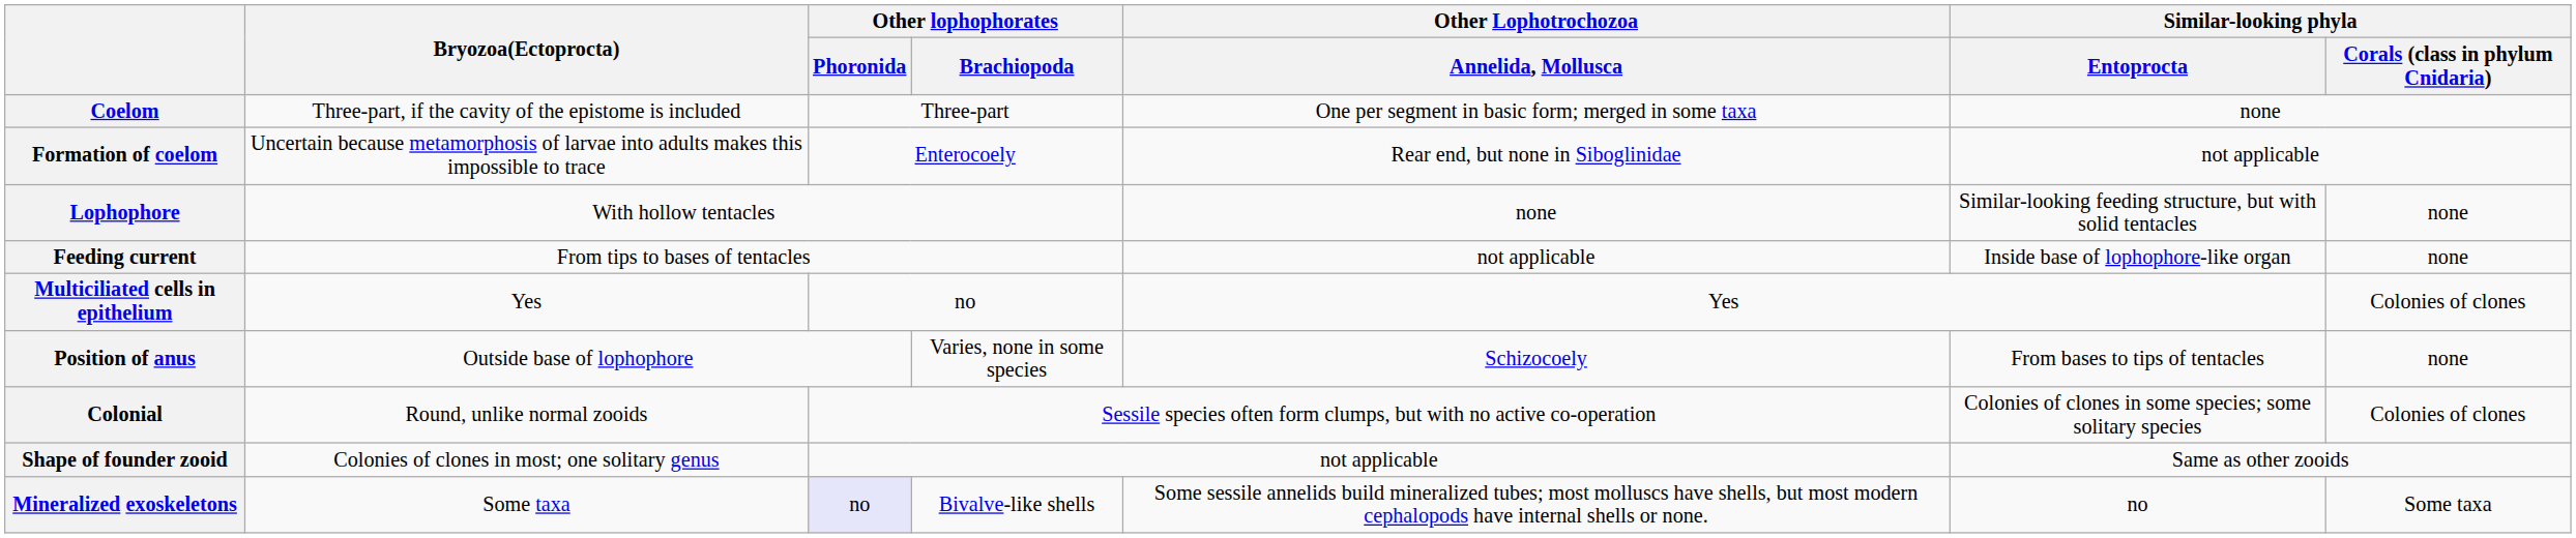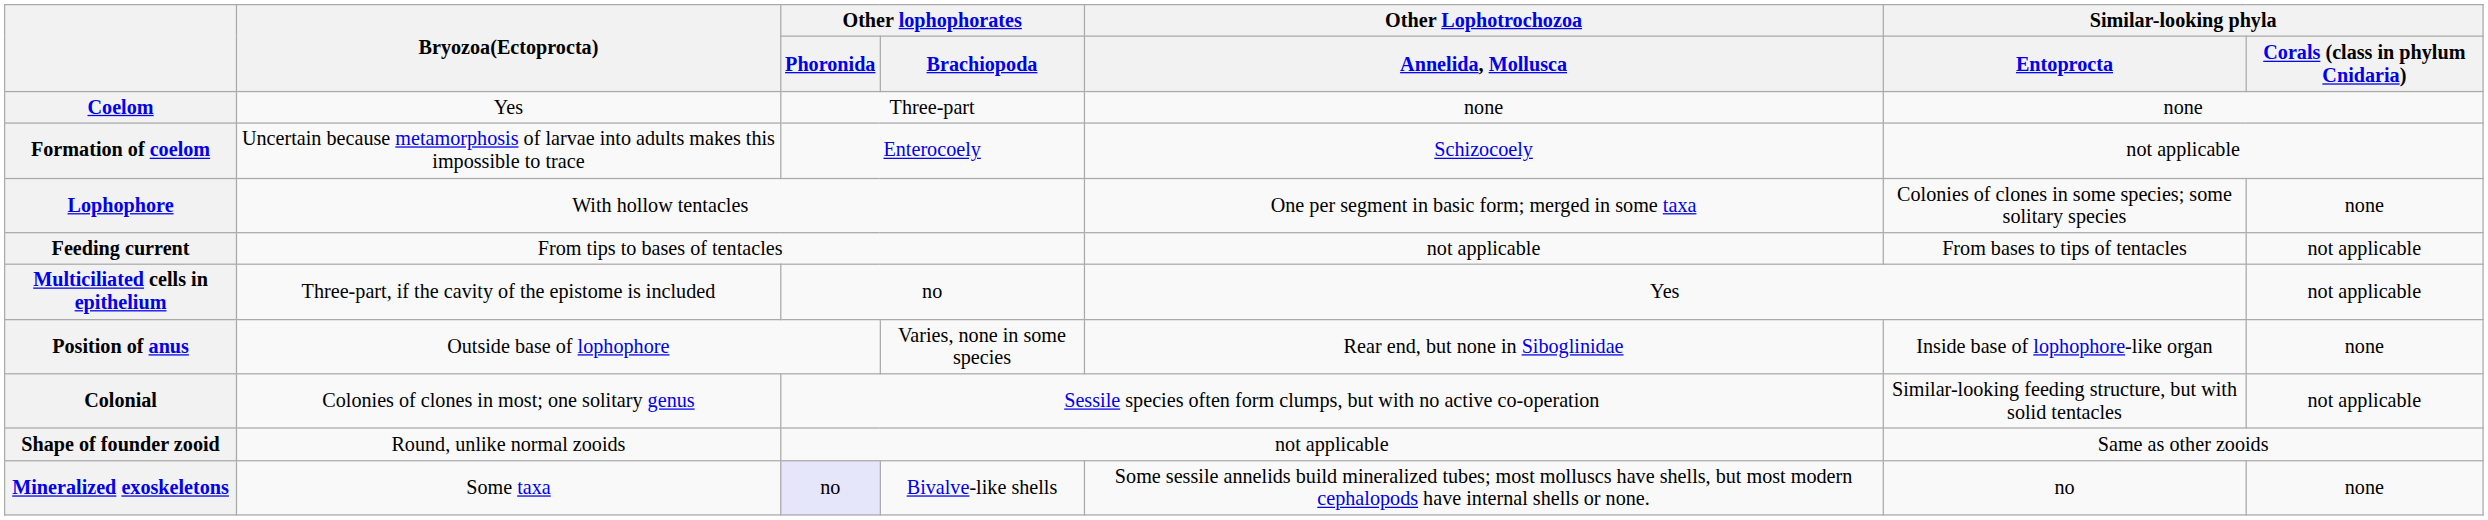Coelom | Bryozoa(Ectoprocta): Three-part, if the cavity of the epistome is included -> Yes
Coelom | Other Lophotrochozoa / Annelida, Mollusca: One per segment in basic form; merged in some taxa -> none
Formation of coelom | Other Lophotrochozoa / Annelida, Mollusca: Rear end, but none in Siboglinidae -> Schizocoely
Lophophore | Other Lophotrochozoa / Annelida, Mollusca: none -> One per segment in basic form; merged in some taxa
Lophophore | Similar-looking phyla / Entoprocta: Similar-looking feeding structure, but with solid tentacles -> Colonies of clones in some species; some solitary species
Feeding current | Similar-looking phyla / Entoprocta: Inside base of lophophore-like organ -> From bases to tips of tentacles
Feeding current | Similar-looking phyla / Corals (class in phylum Cnidaria): none -> not applicable
Multiciliated cells in epithelium | Bryozoa(Ectoprocta): Yes -> Three-part, if the cavity of the epistome is included
Multiciliated cells in epithelium | Similar-looking phyla / Corals (class in phylum Cnidaria): Colonies of clones -> not applicable
Position of anus | Other Lophotrochozoa / Annelida, Mollusca: Schizocoely -> Rear end, but none in Siboglinidae
Position of anus | Similar-looking phyla / Entoprocta: From bases to tips of tentacles -> Inside base of lophophore-like organ
Colonial | Bryozoa(Ectoprocta): Round, unlike normal zooids -> Colonies of clones in most; one solitary genus
Colonial | Similar-looking phyla / Entoprocta: Colonies of clones in some species; some solitary species -> Similar-looking feeding structure, but with solid tentacles
Colonial | Similar-looking phyla / Corals (class in phylum Cnidaria): Colonies of clones -> not applicable
Shape of founder zooid | Bryozoa(Ectoprocta): Colonies of clones in most; one solitary genus -> Round, unlike normal zooids
Mineralized exoskeletons | Similar-looking phyla / Corals (class in phylum Cnidaria): Some taxa -> none
